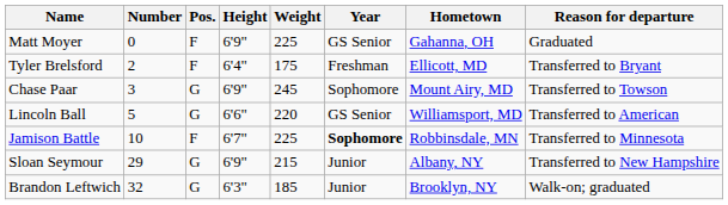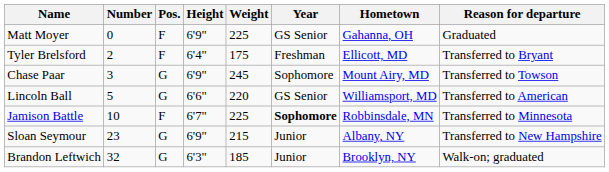Sloan Seymour | Number: 29 -> 23
